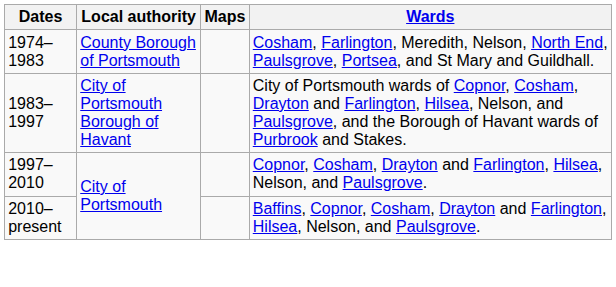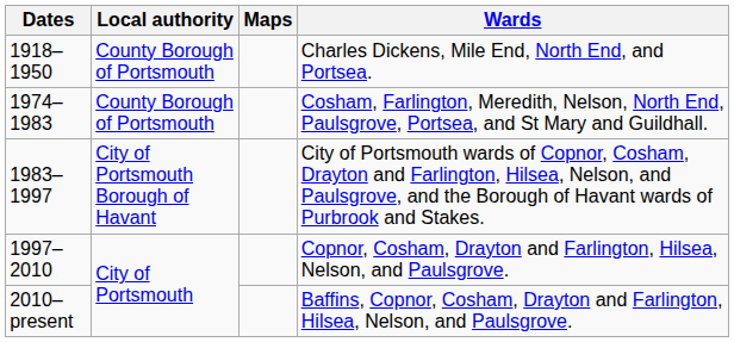+ row: 1918–1950 | County Borough of Portsmouth | Charles Dickens, Mile End, North End, and Portsea.
